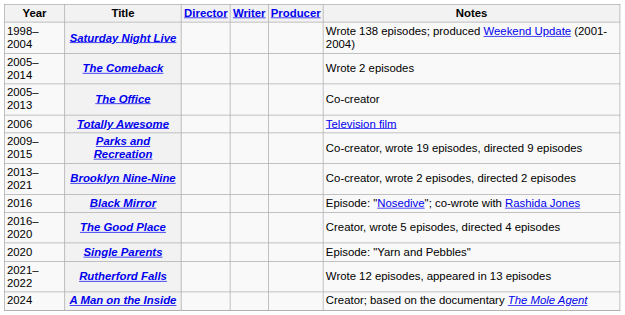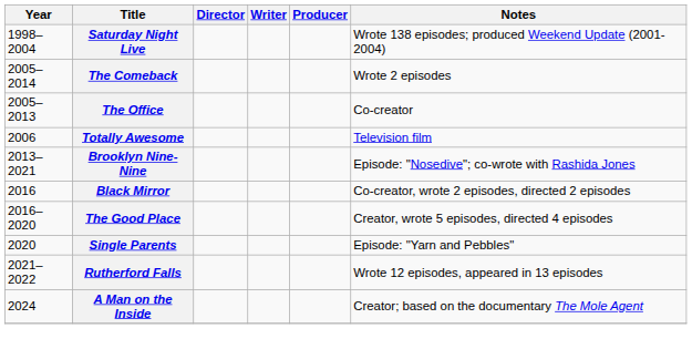- row: 2009–2015 | Parks and Recreation | Co-creator, wrote 19 episodes, directed 9 episodes
Brooklyn Nine-Nine | Notes: Co-creator, wrote 2 episodes, directed 2 episodes -> Episode: "Nosedive"; co-wrote with Rashida Jones
Black Mirror | Notes: Episode: "Nosedive"; co-wrote with Rashida Jones -> Co-creator, wrote 2 episodes, directed 2 episodes
